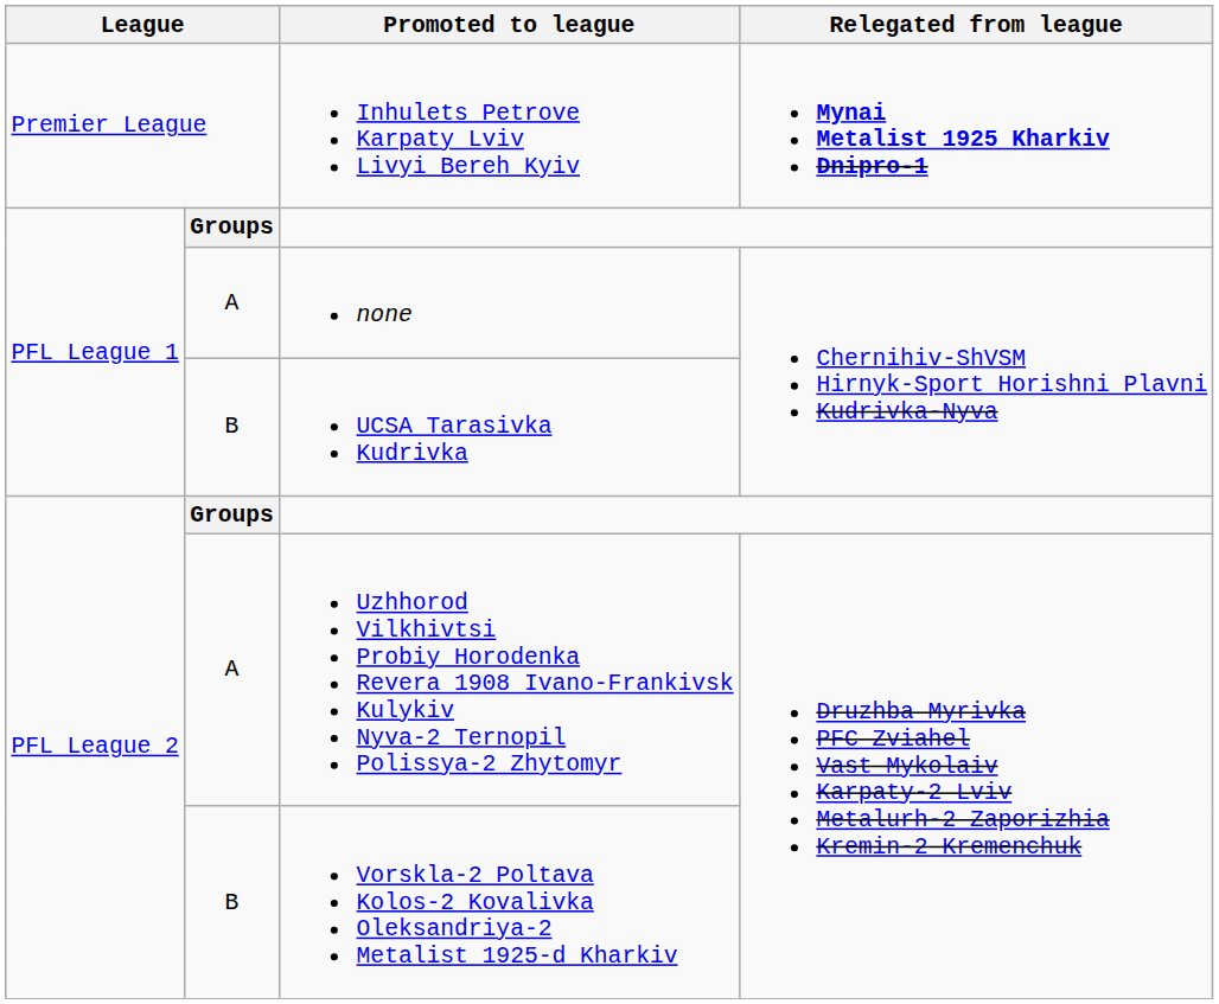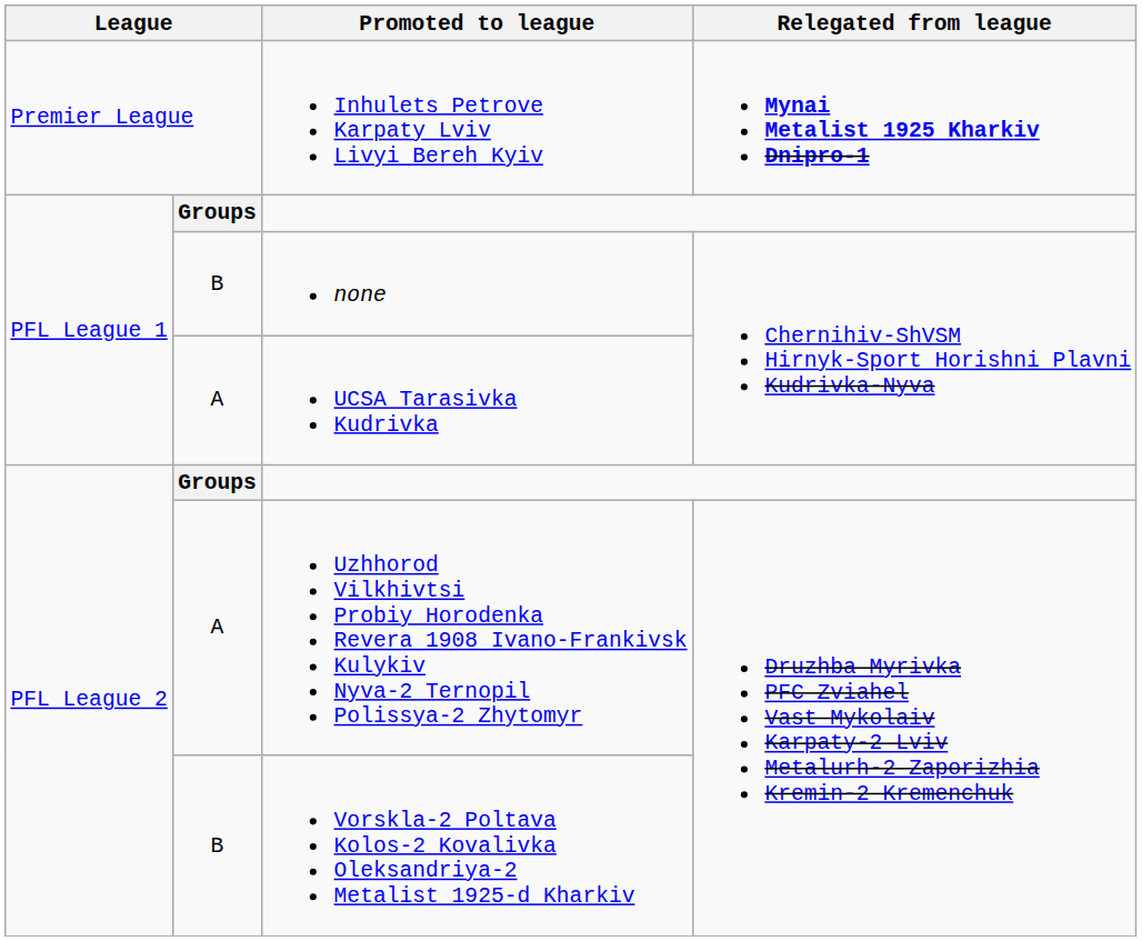none | column 2: A -> B
UCSA Tarasivka Kudrivka | column 2: B -> A
